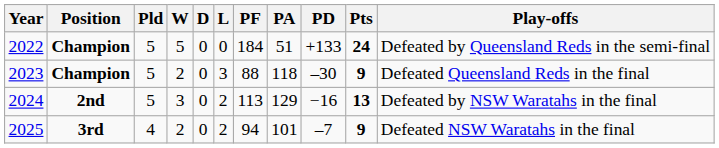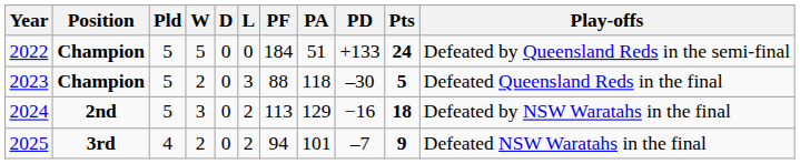2023 | Pts: 9 -> 5
2024 | Pts: 13 -> 18
